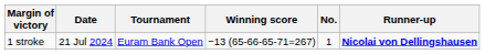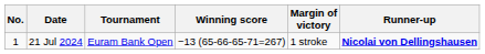columns swapped: No. <-> Margin of victory
